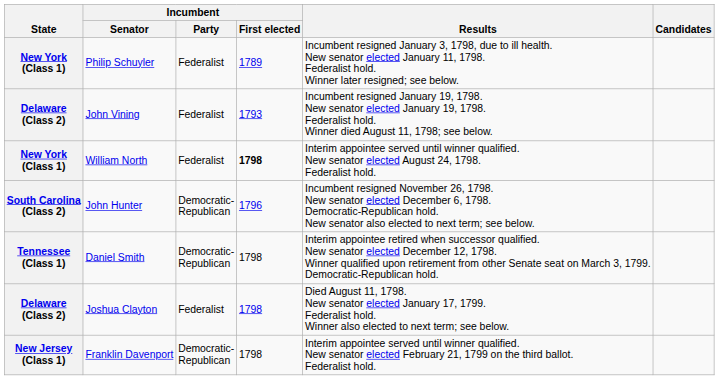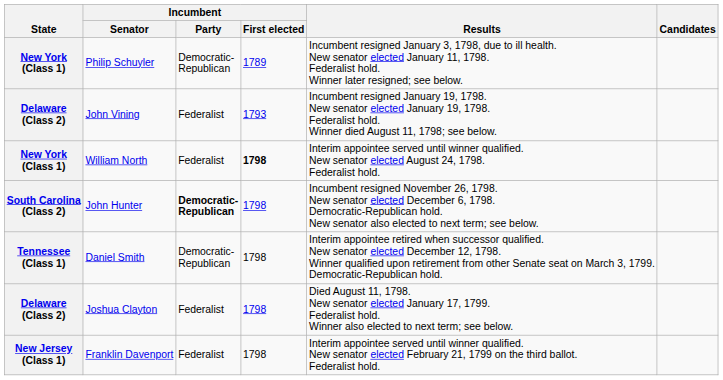Philip Schuyler | Incumbent / Party: Federalist -> Democratic- Republican
John Hunter | Incumbent / Party: normal -> bold
John Hunter | Incumbent / First elected: 1796 -> 1798
Franklin Davenport | Incumbent / Party: Democratic- Republican -> Federalist
